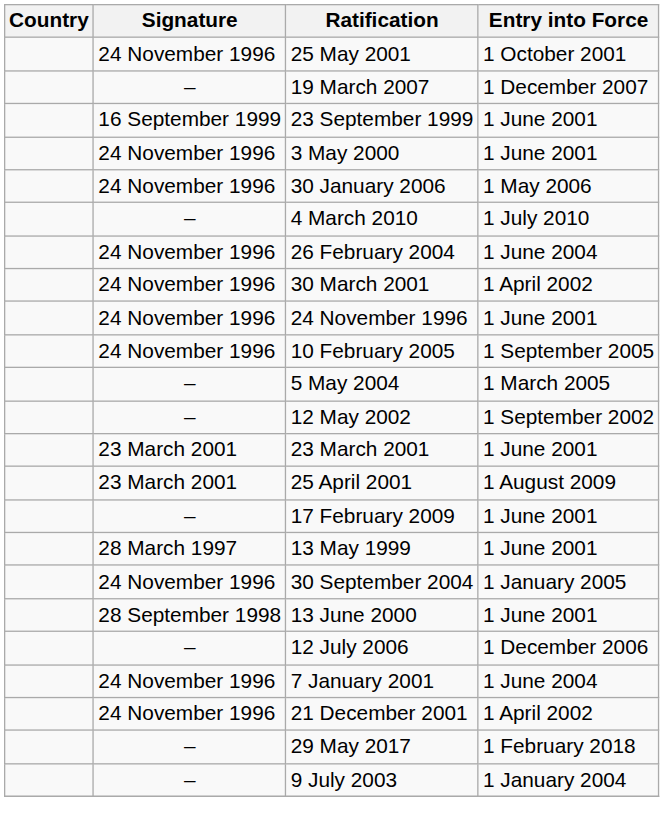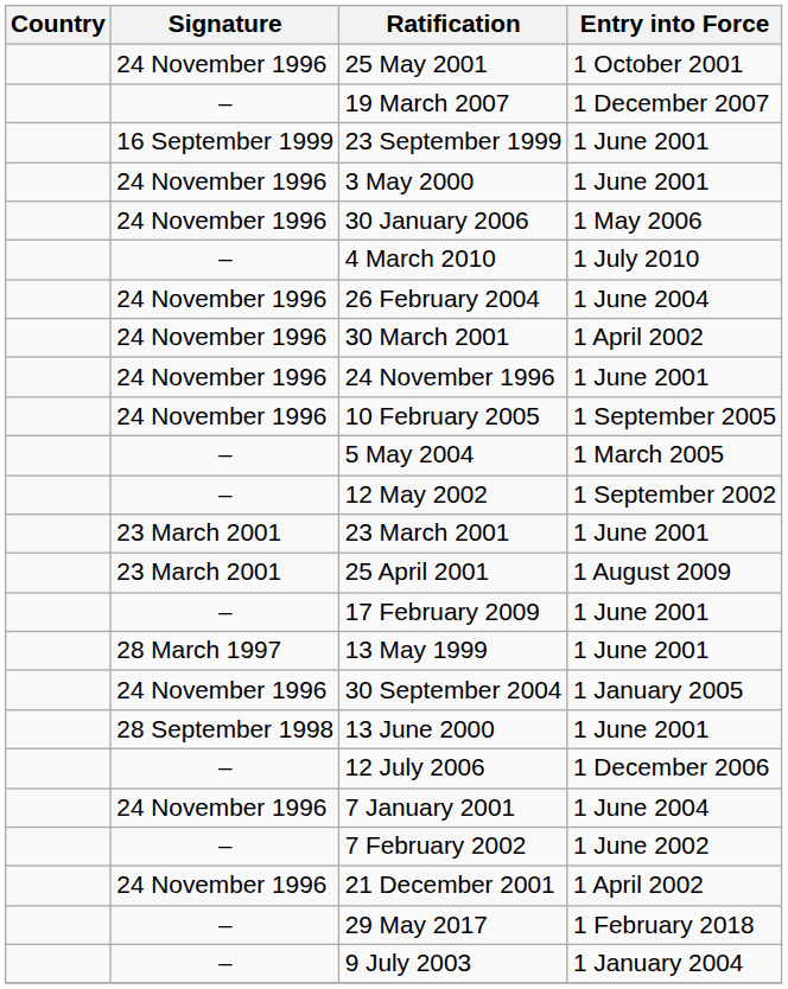+ row: – | 7 February 2002 | 1 June 2002
